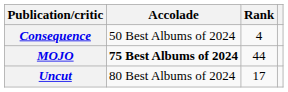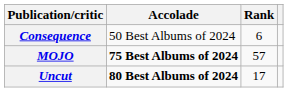Consequence | Rank: 4 -> 6
MOJO | Rank: 44 -> 57
Uncut | Accolade: normal -> bold
